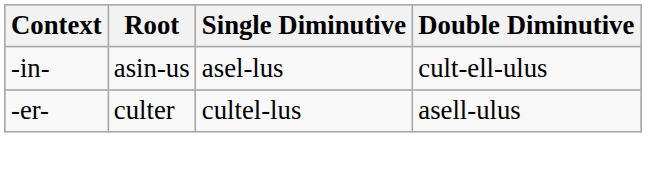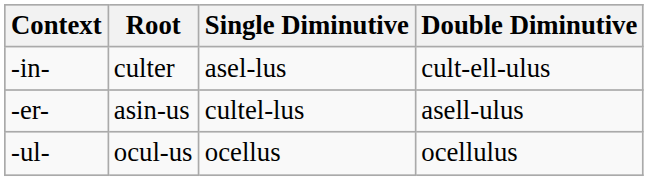-in- | Root: asin-us -> culter
-er- | Root: culter -> asin-us
+ row: -ul- | ocul-us | ocellus | ocellulus
